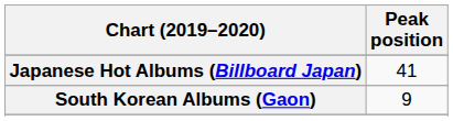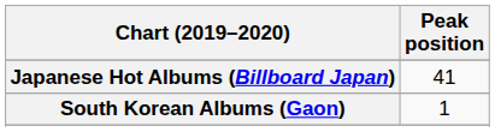South Korean Albums (Gaon) | Peak position: 9 -> 1
